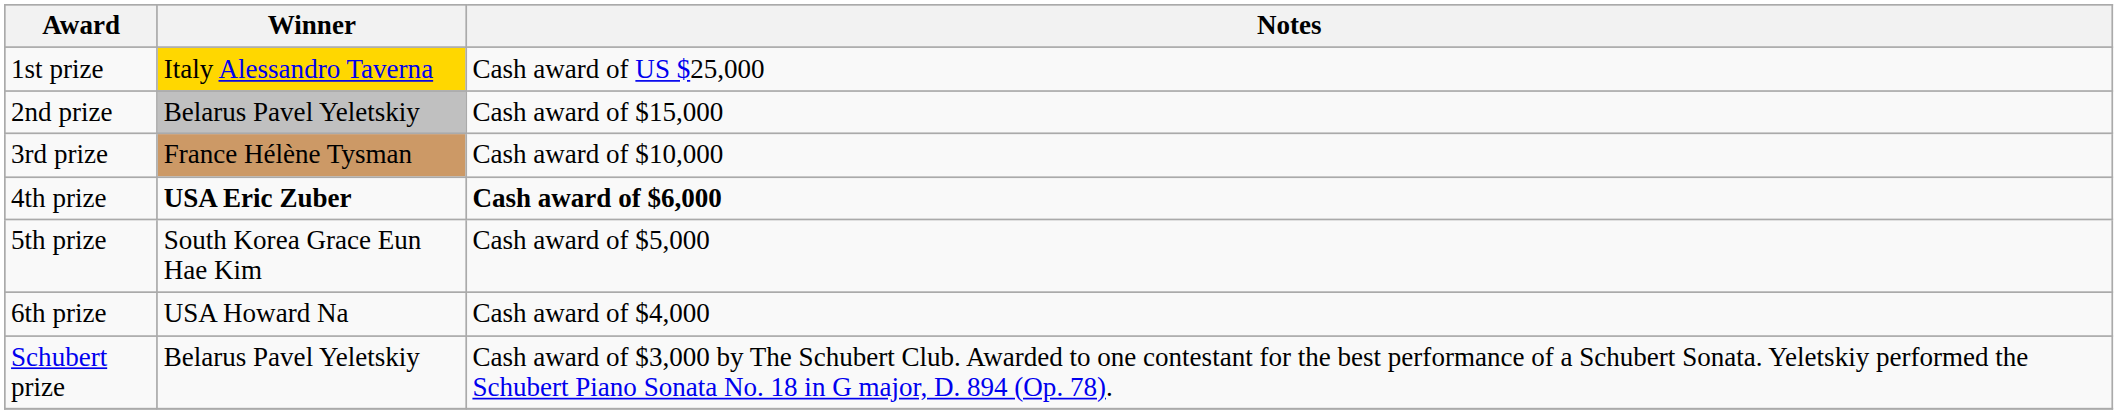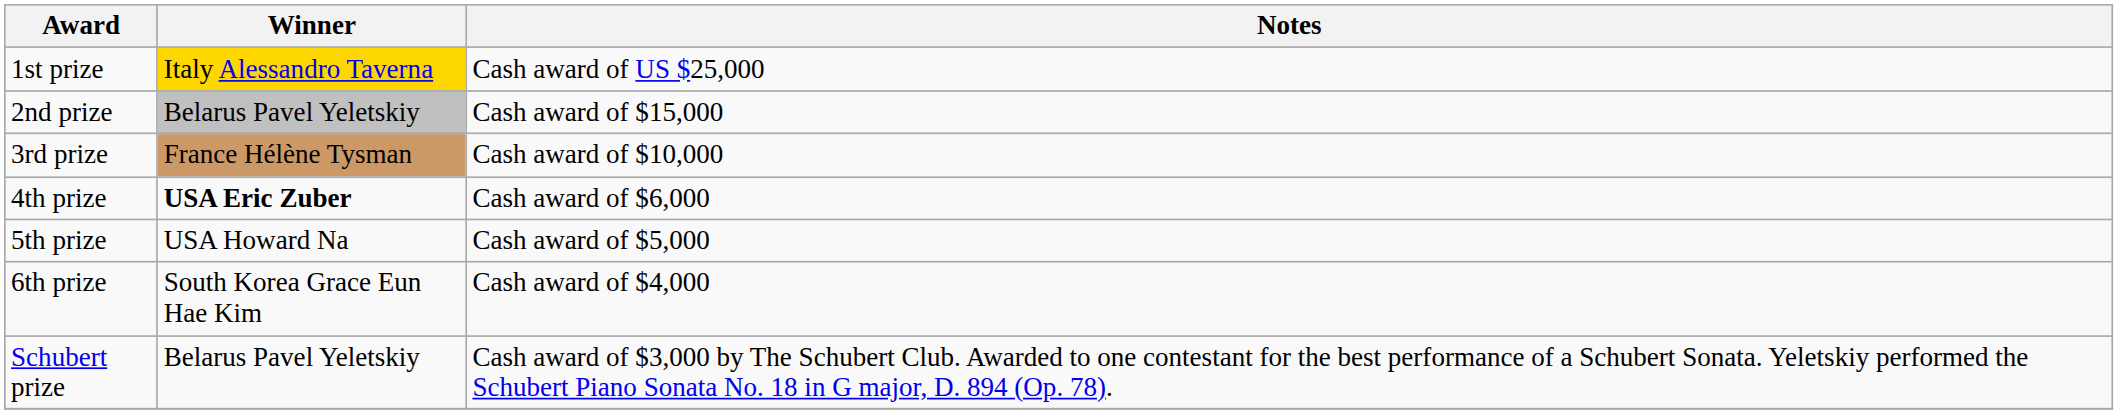4th prize | Notes: bold -> normal
5th prize | Winner: South Korea Grace Eun Hae Kim -> USA Howard Na
6th prize | Winner: USA Howard Na -> South Korea Grace Eun Hae Kim
